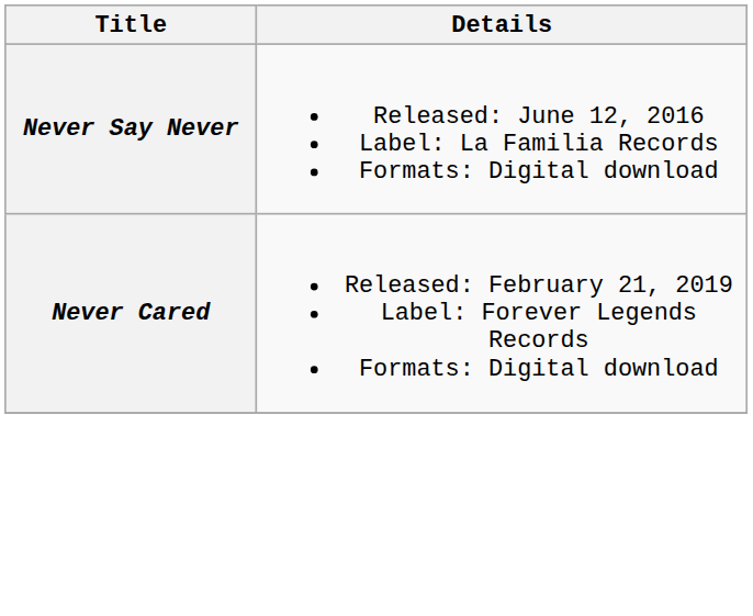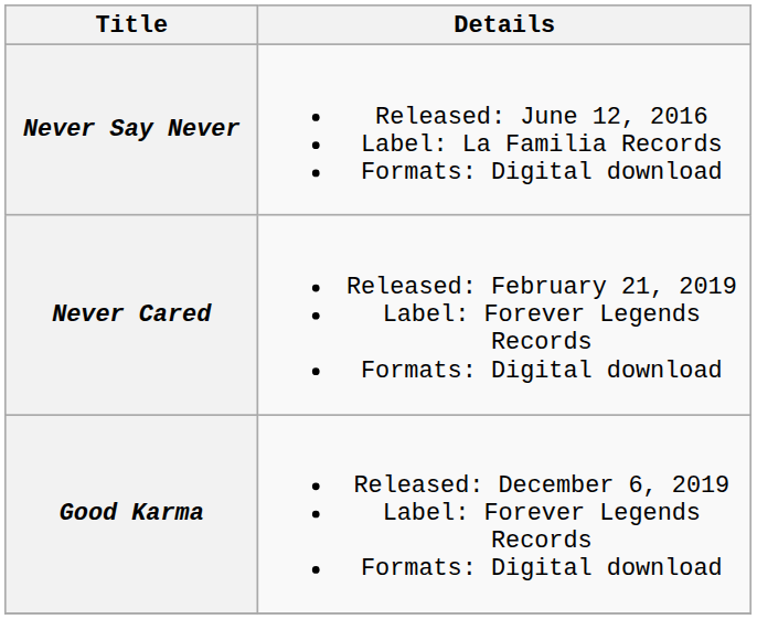+ row: Good Karma | Released: December 6, 2019 Label: Forever Legends Records Formats: Digital download
